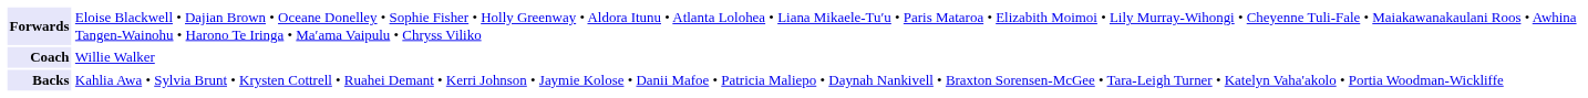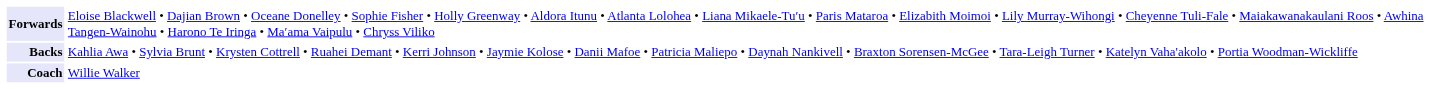rows swapped: Backs <-> Coach
